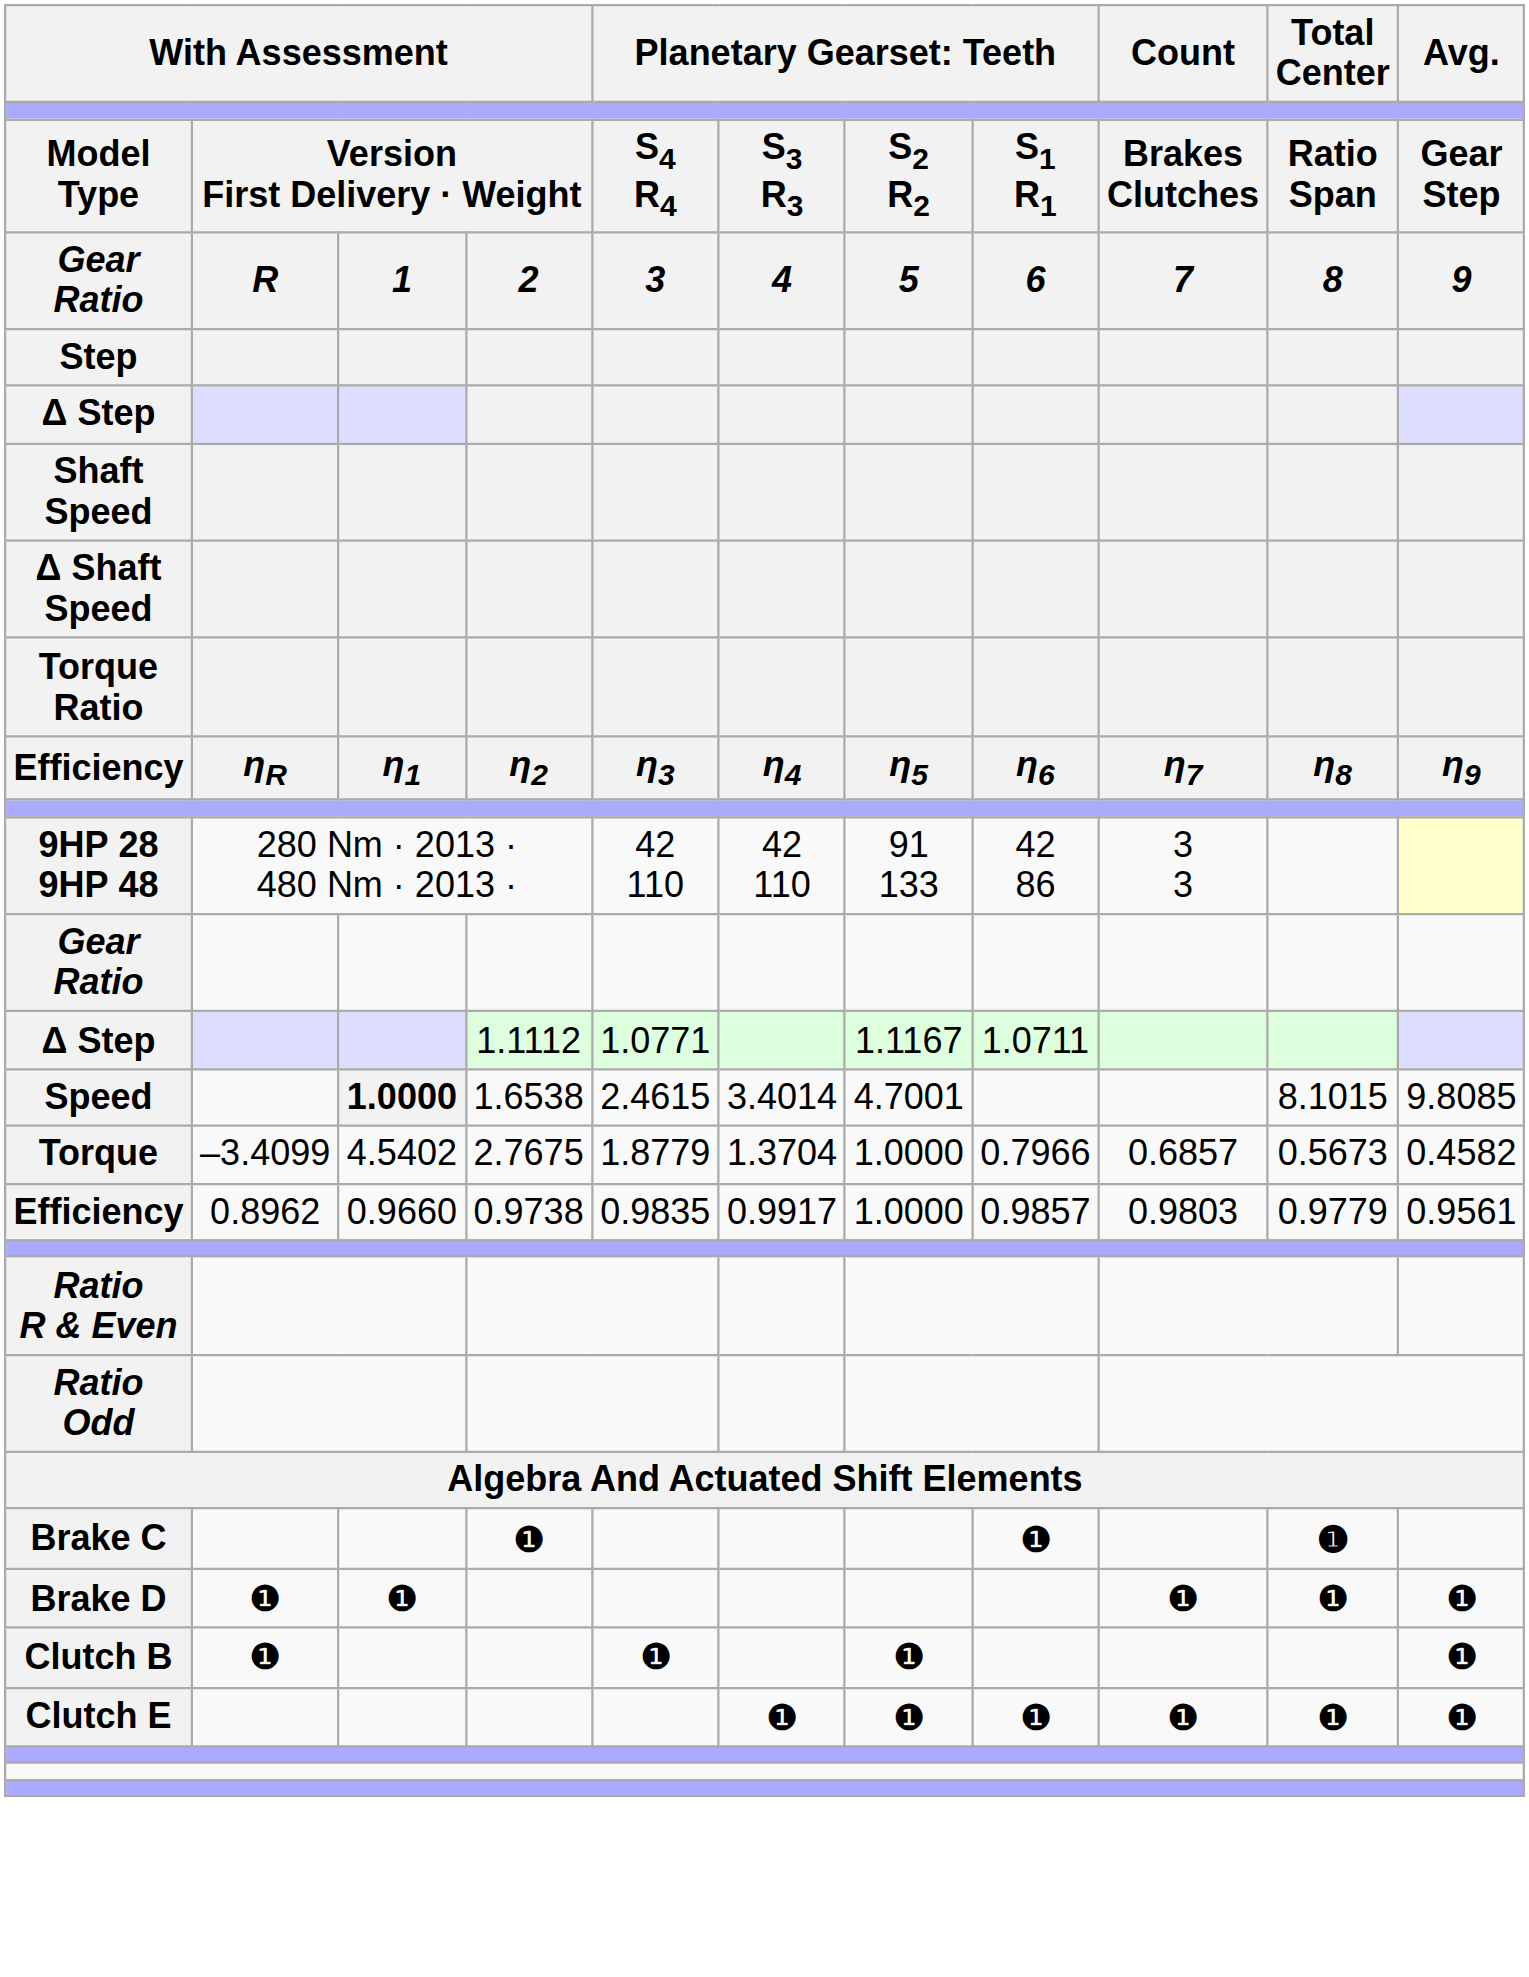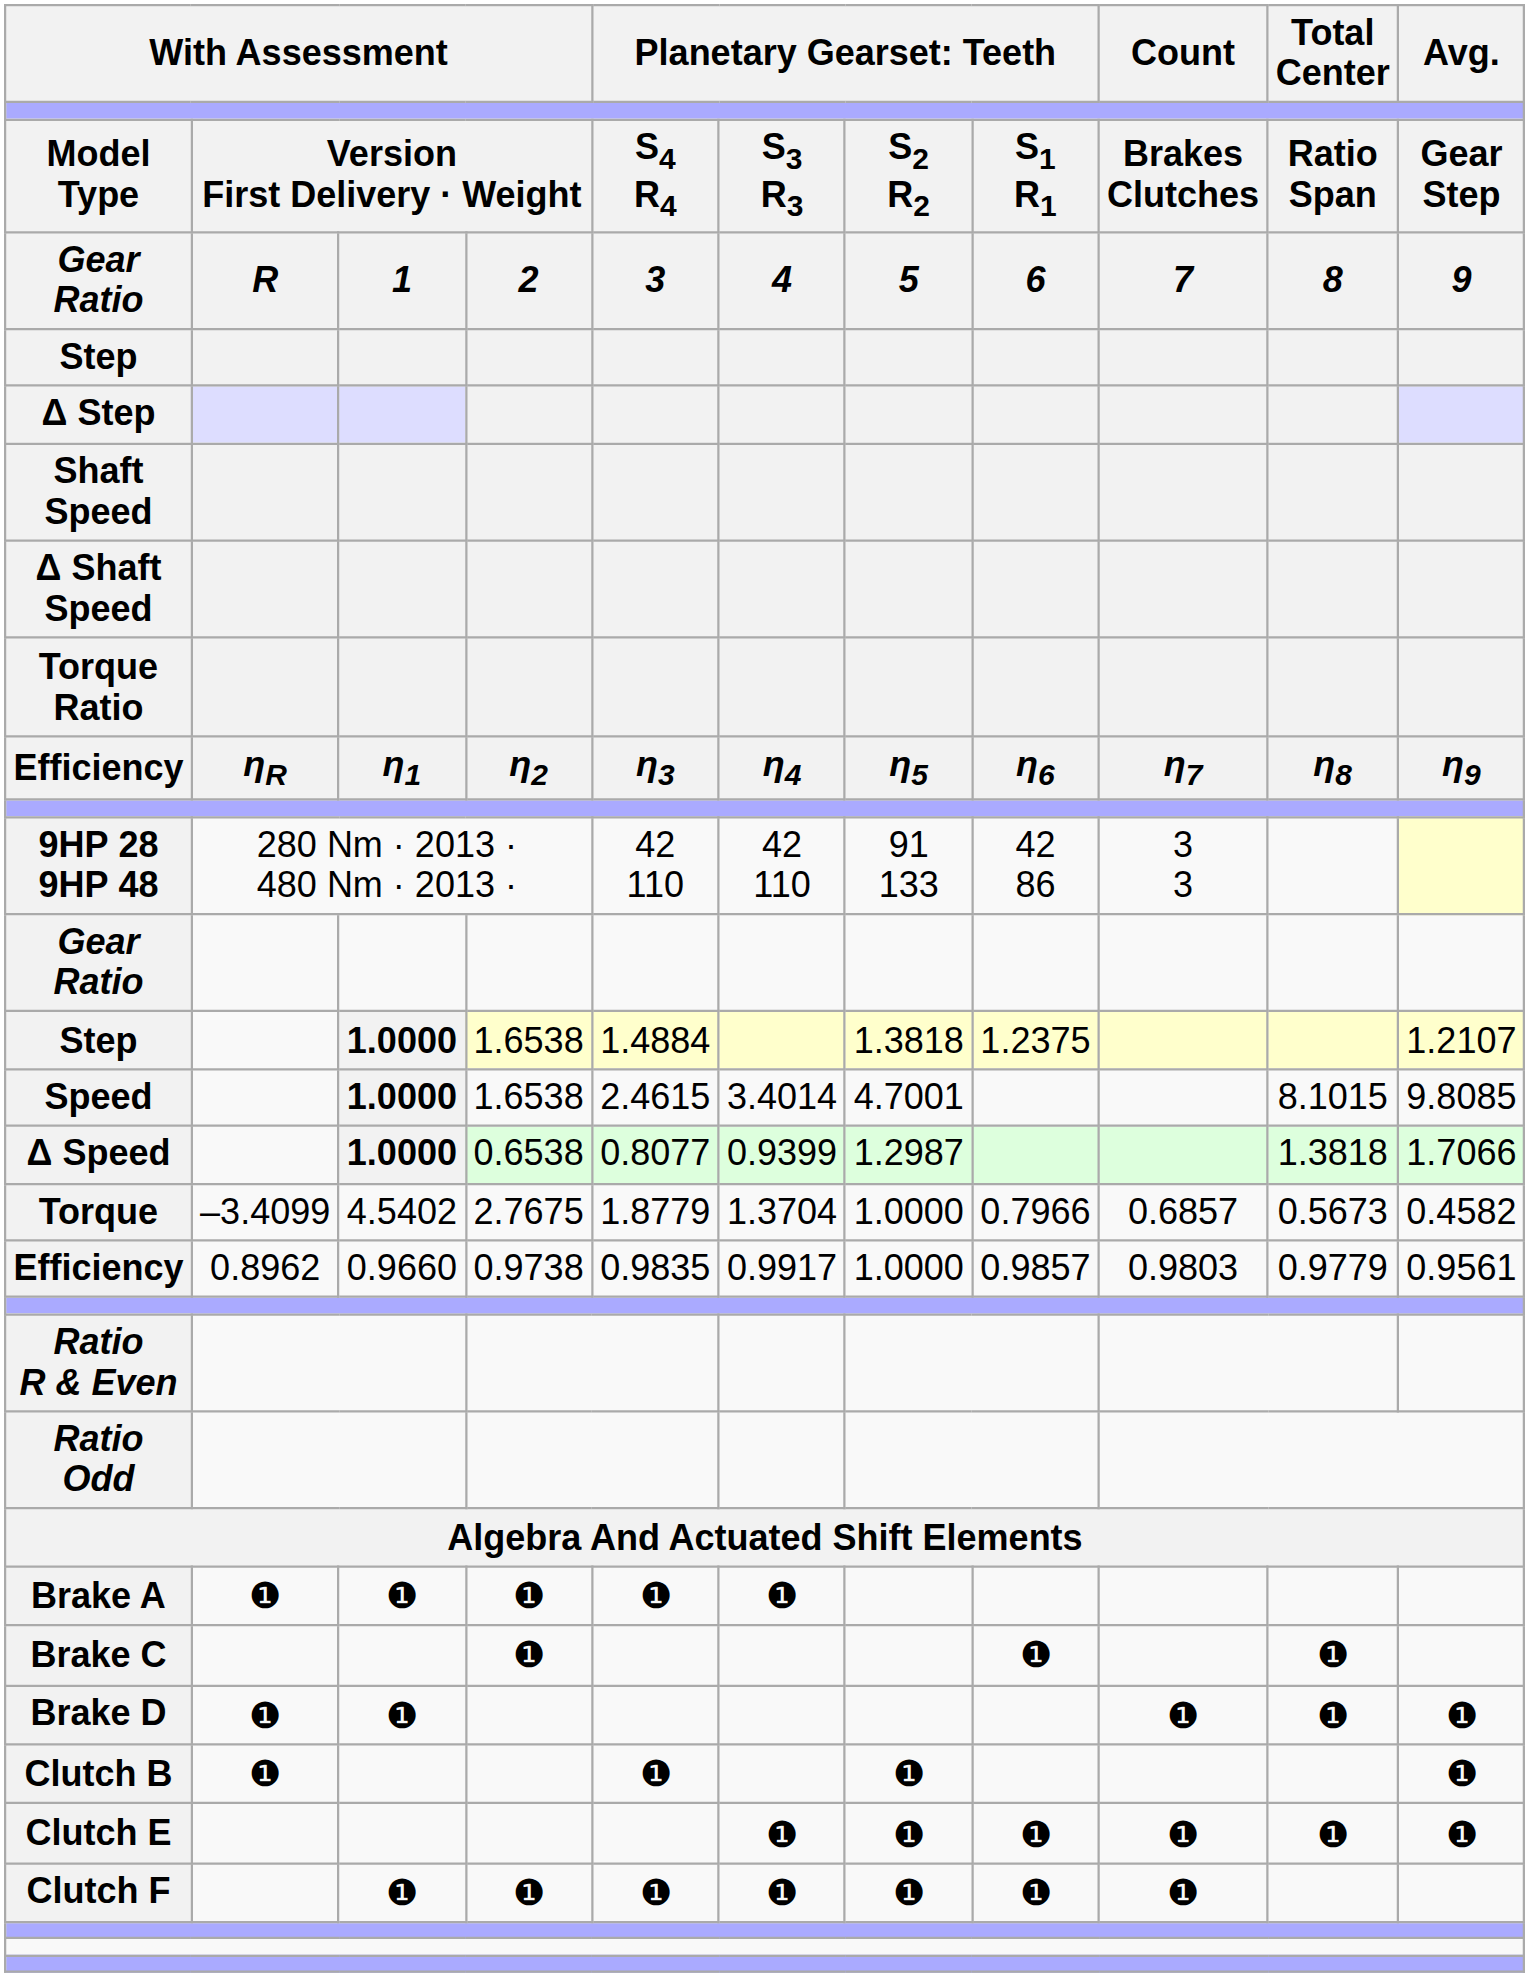+ row: Step | 1.0000 | 1.6538 | 1.4884 | 1.3818 | 1.2375 | 1.2107
- row: Δ Step | 1.1112 | 1.0771 | 1.1167 | 1.0711
+ row: Δ Speed | 1.0000 | 0.6538 | 0.8077 | 0.9399 | 1.2987 | 1.3818 | 1.7066
+ row: Brake A | ❶ | ❶ | ❶ | ❶ | ❶
Brake C | Total Center: bold -> normal
+ row: Clutch F | ❶ | ❶ | ❶ | ❶ | ❶ | ❶ | ❶
